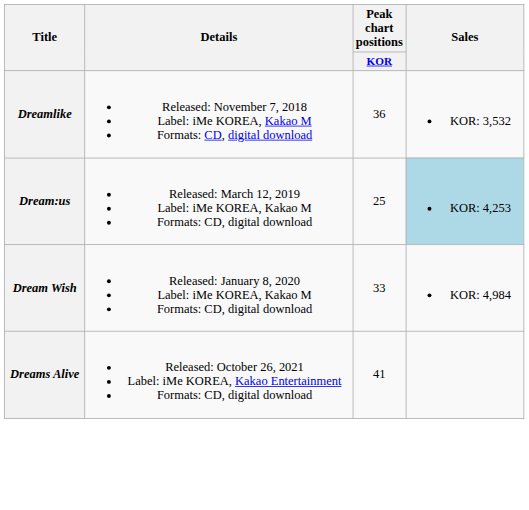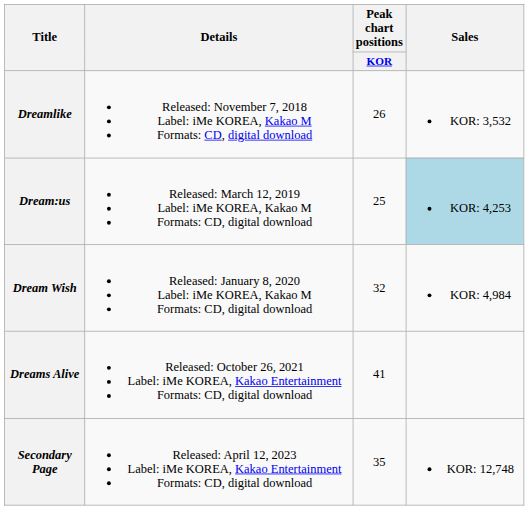Dreamlike | Peak chart positions / KOR: 36 -> 26
Dream Wish | Peak chart positions / KOR: 33 -> 32
+ row: Secondary Page | Released: April 12, 2023 Label: iMe KOREA, Kakao Entertainment Formats: CD, digital download | 35 | KOR: 12,748
